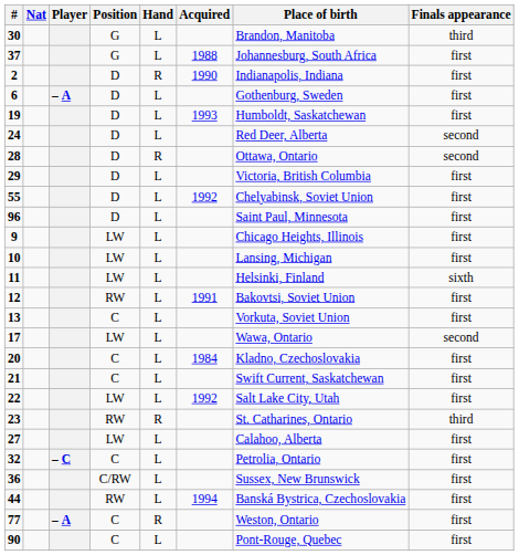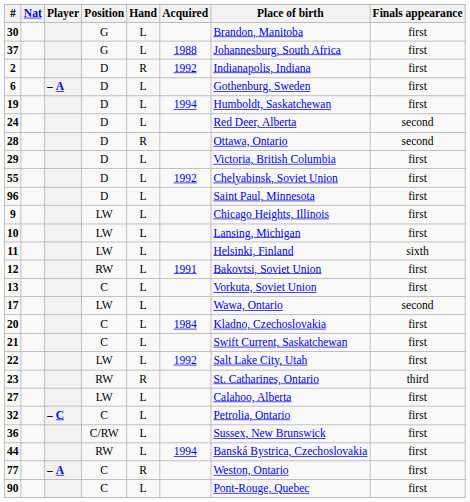30 | Finals appearance: third -> first
2 | Acquired: 1990 -> 1992
19 | Acquired: 1993 -> 1994
